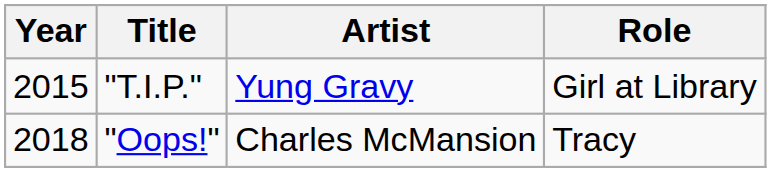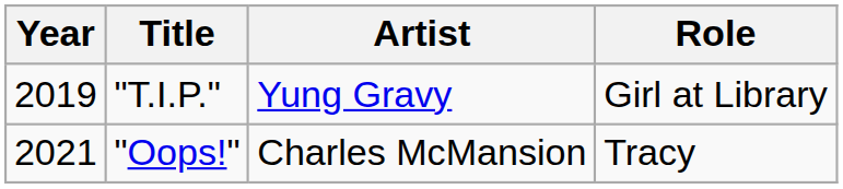"T.I.P." | Year: 2015 -> 2019
"Oops!" | Year: 2018 -> 2021
